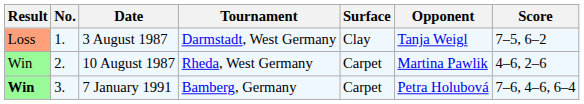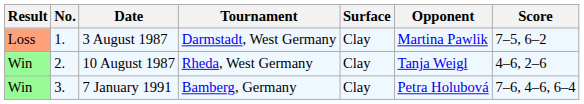3 August 1987 | Opponent: Tanja Weigl -> Martina Pawlik
10 August 1987 | Surface: Carpet -> Clay
10 August 1987 | Opponent: Martina Pawlik -> Tanja Weigl
7 January 1991 | Result: bold -> normal
7 January 1991 | Surface: Carpet -> Clay
